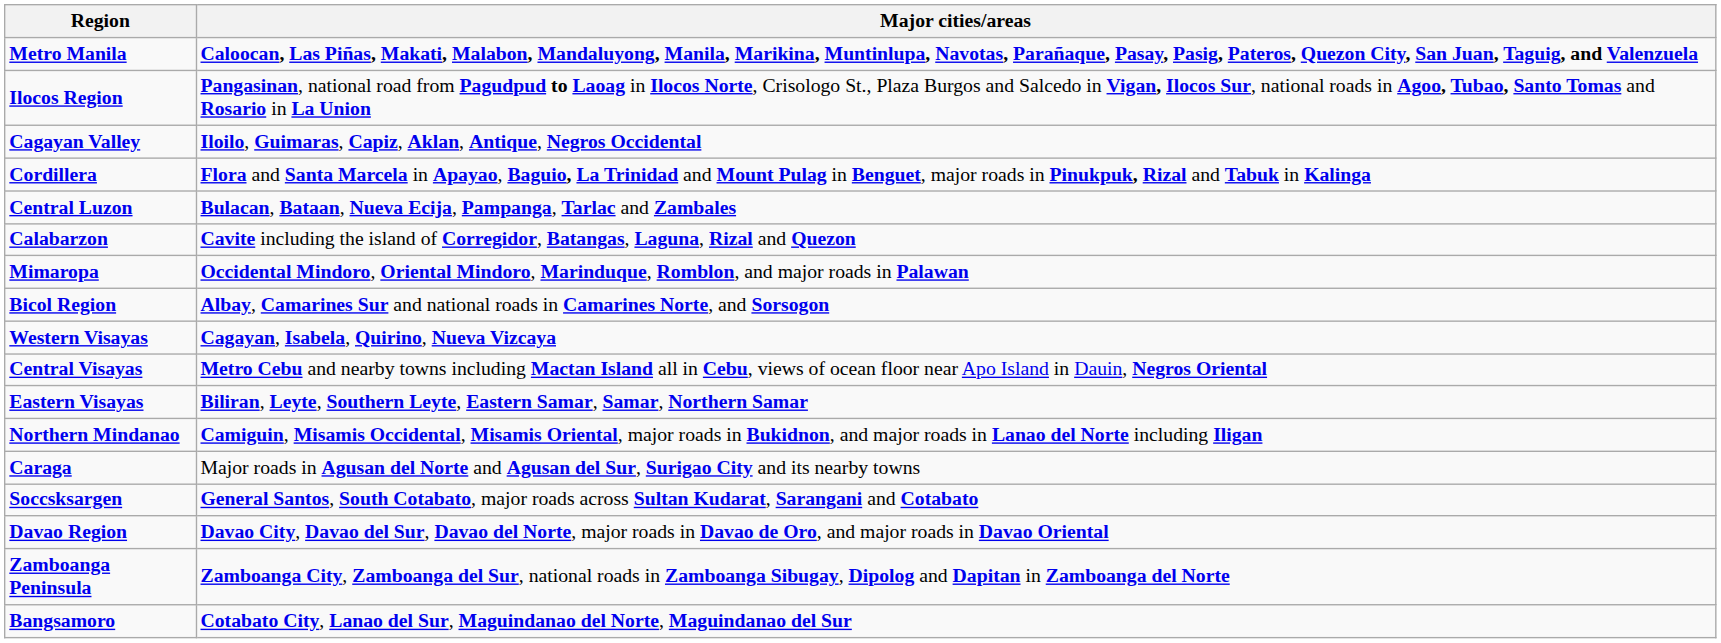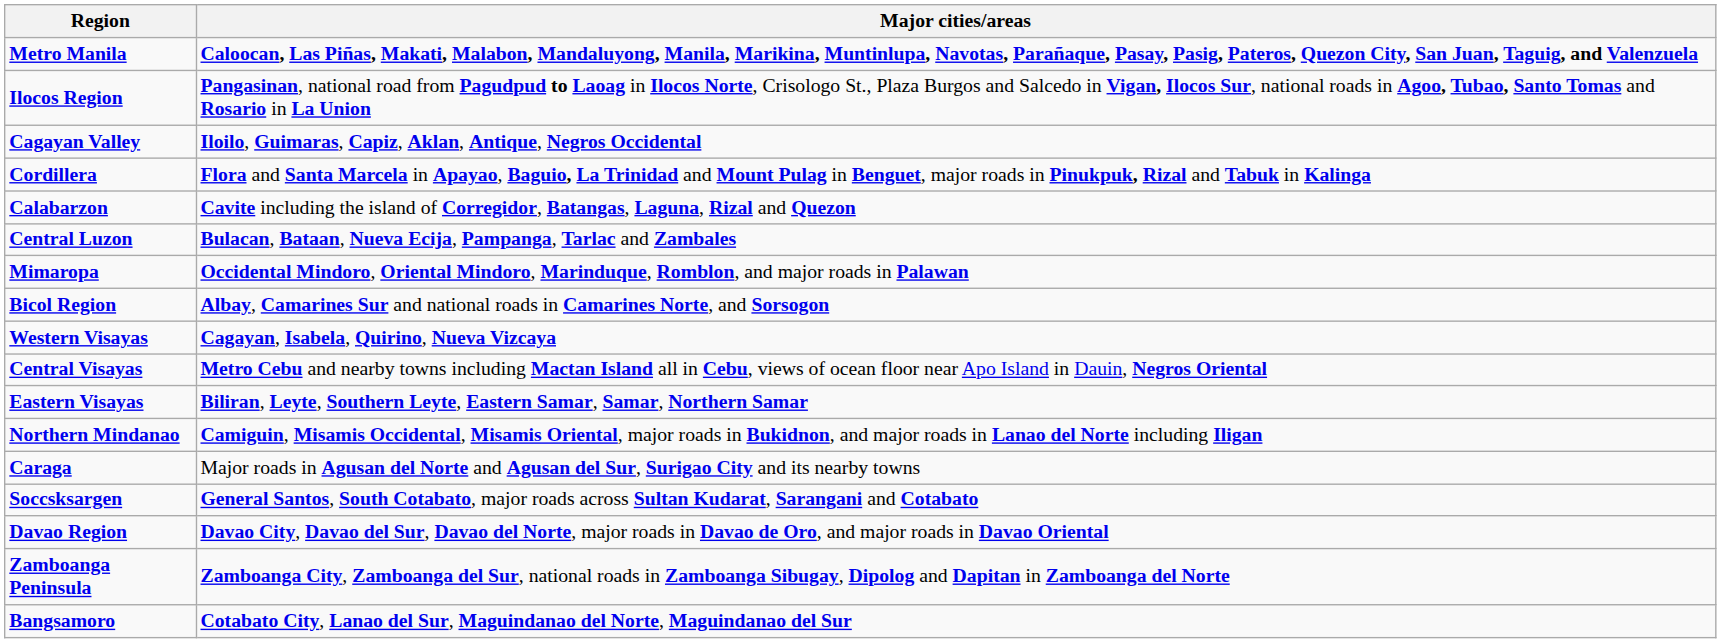rows swapped: Central Luzon <-> Calabarzon
